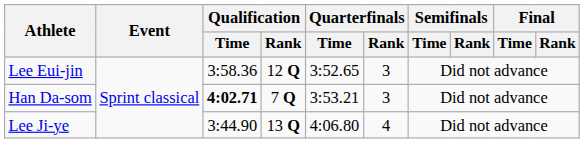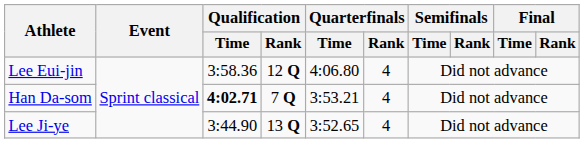Lee Eui-jin | Quarterfinals / Time: 3:52.65 -> 4:06.80
Lee Eui-jin | Quarterfinals / Rank: 3 -> 4
Han Da-som | Quarterfinals / Rank: 3 -> 4
Lee Ji-ye | Quarterfinals / Time: 4:06.80 -> 3:52.65
